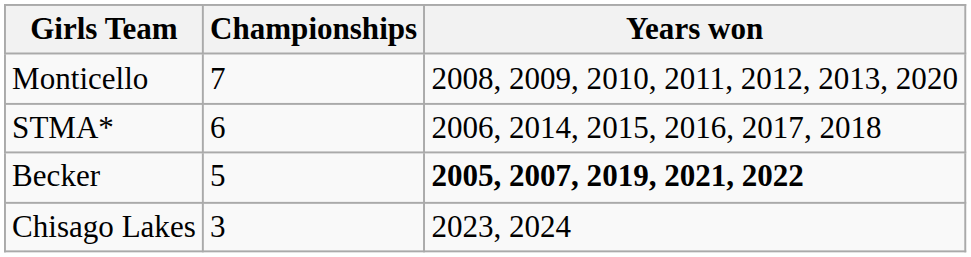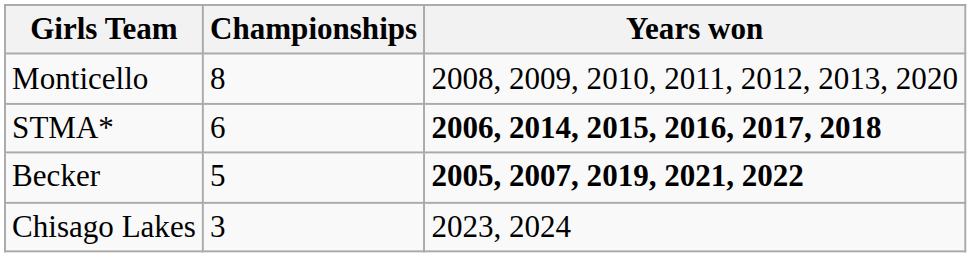Monticello | Championships: 7 -> 8
STMA* | Years won: normal -> bold
